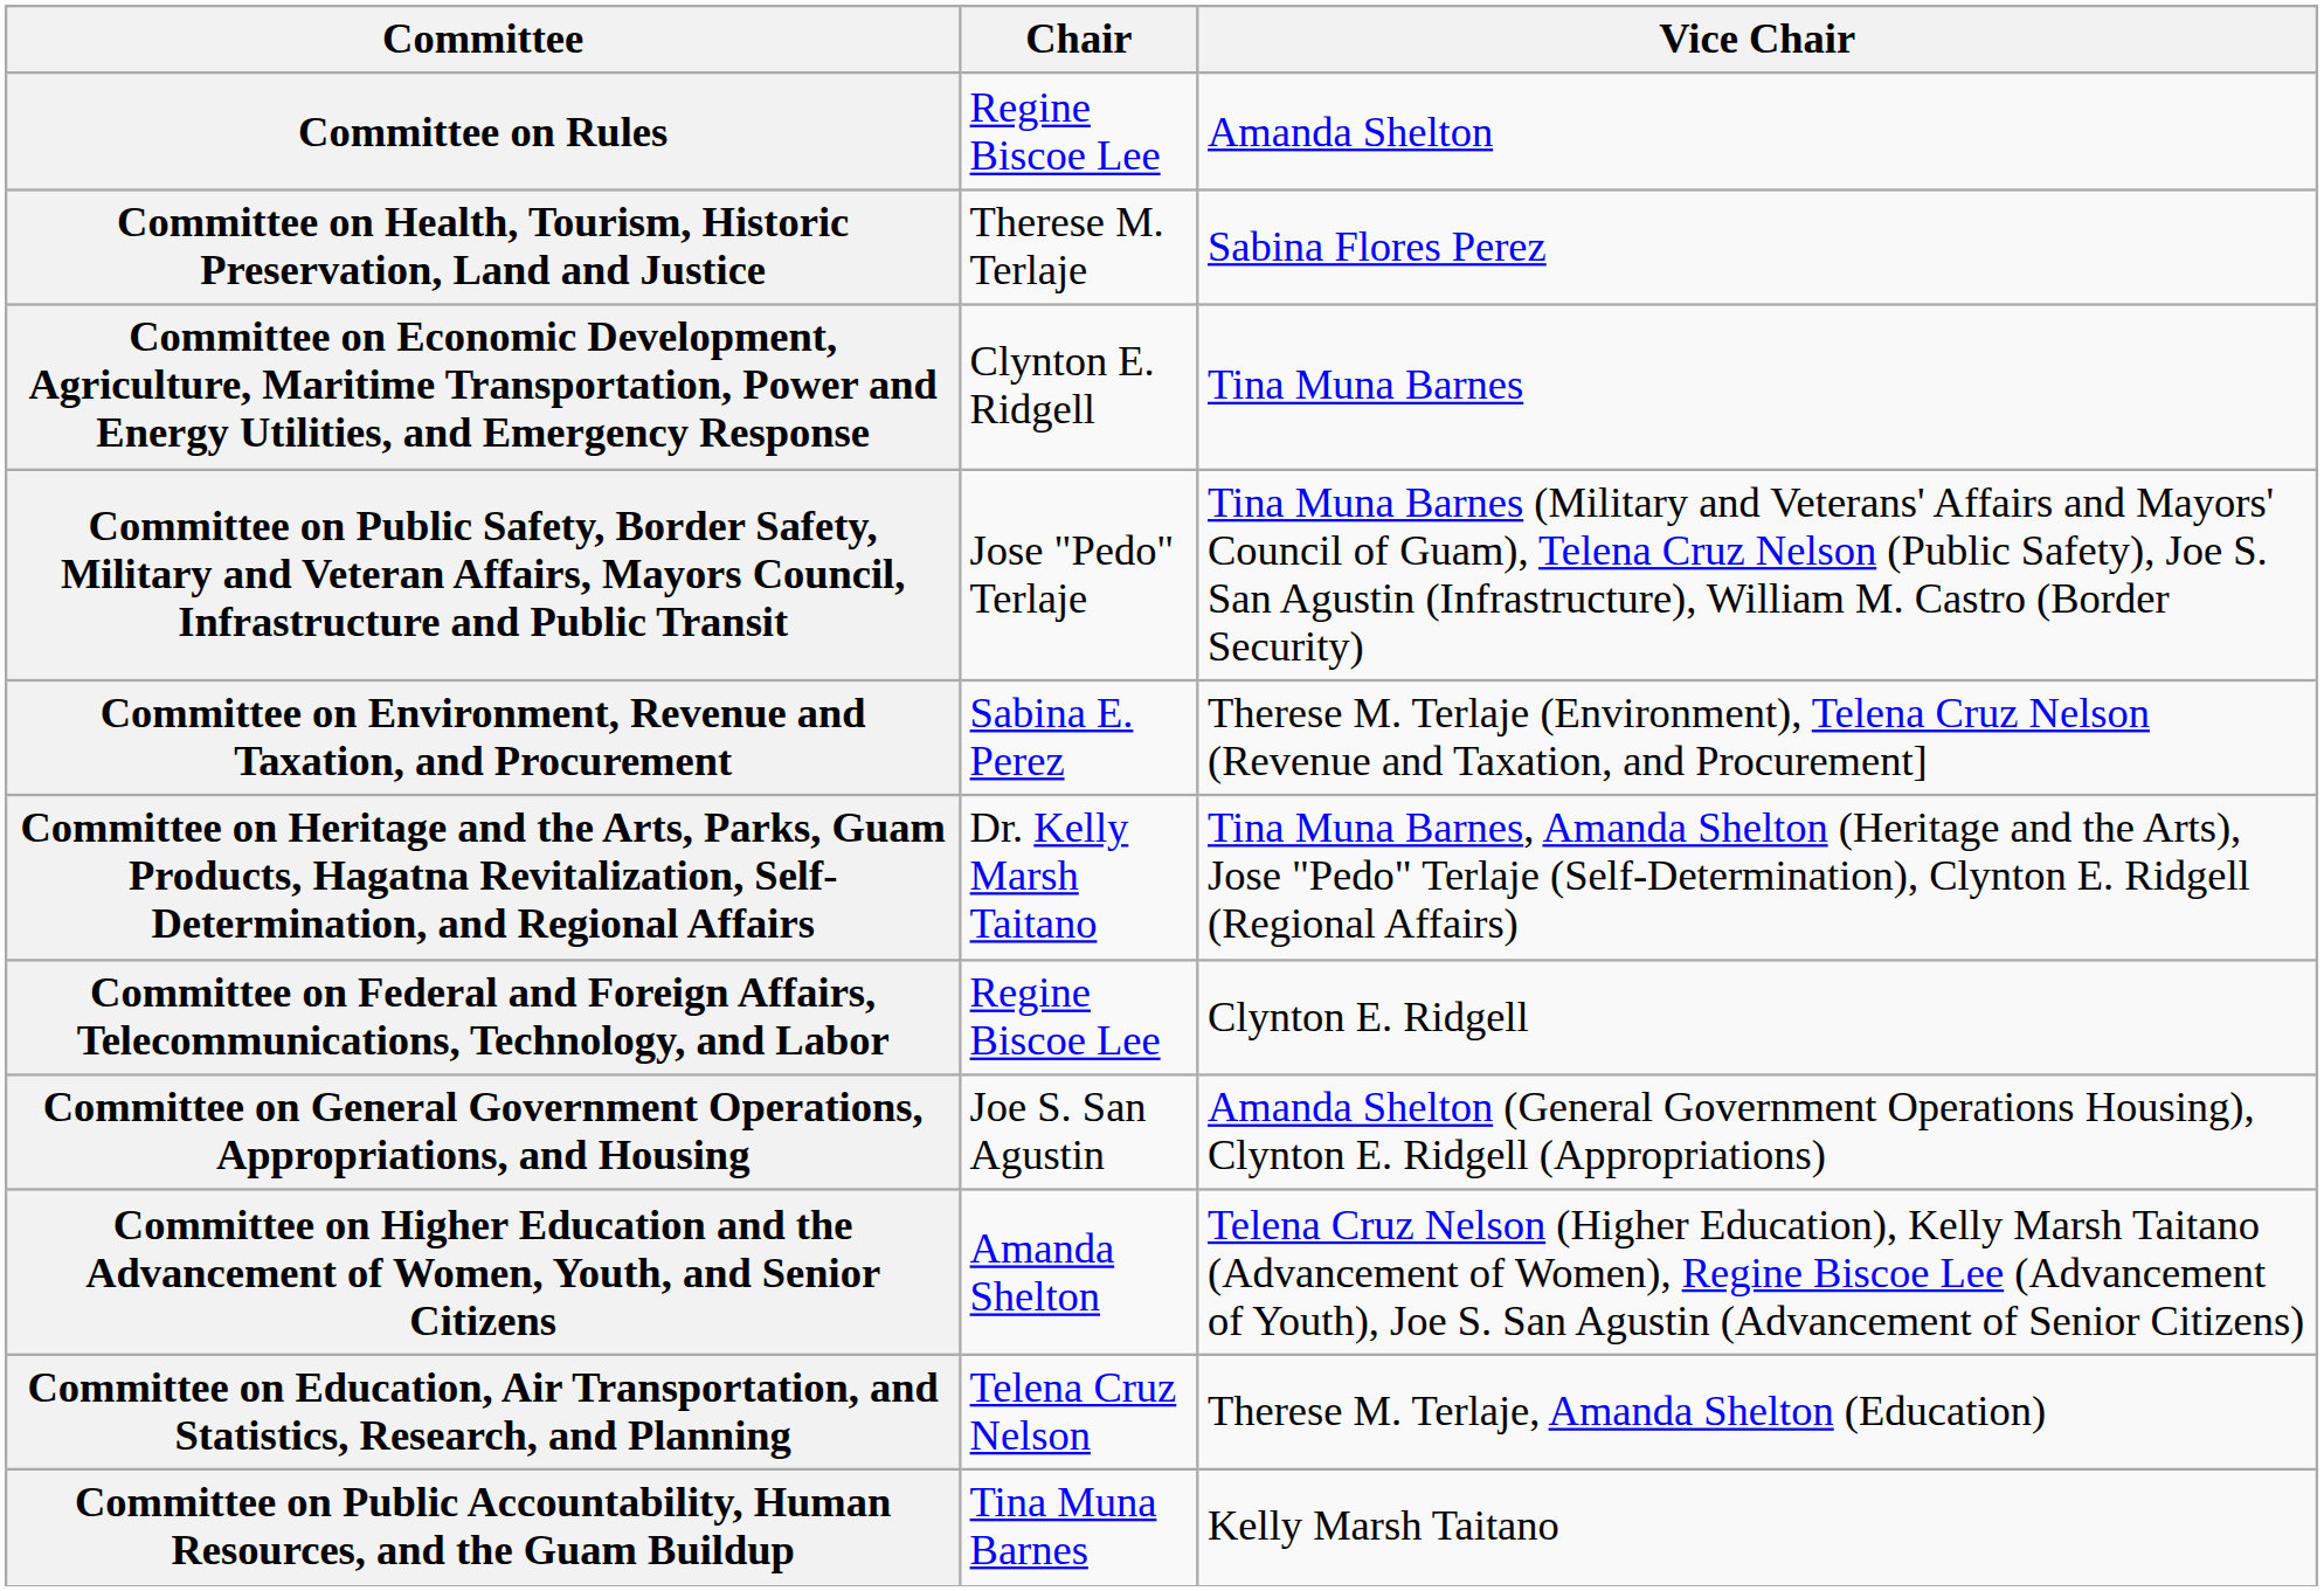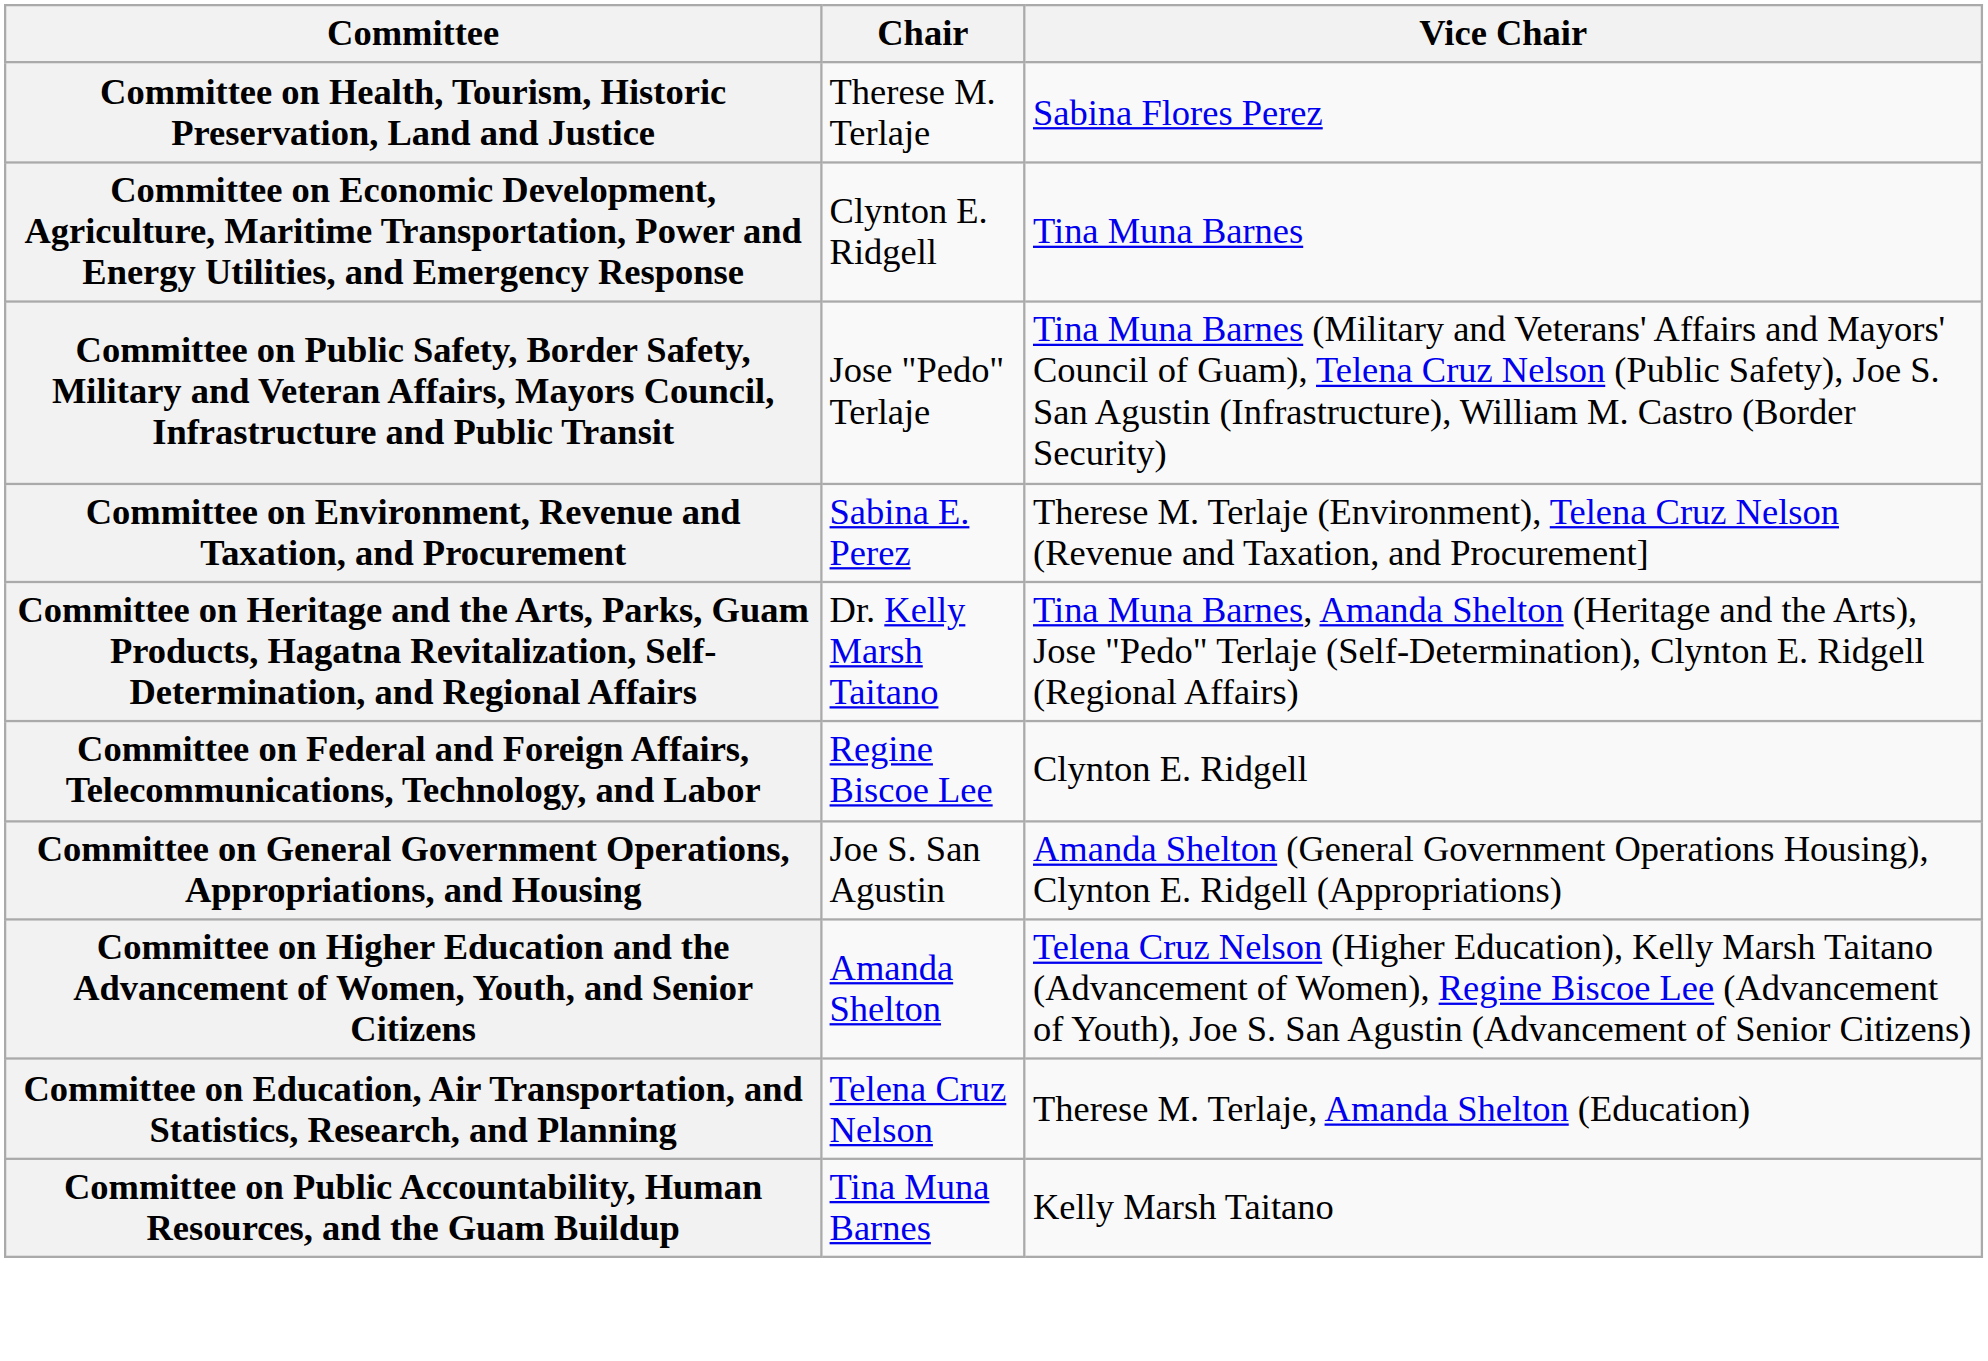- row: Committee on Rules | Regine Biscoe Lee | Amanda Shelton
